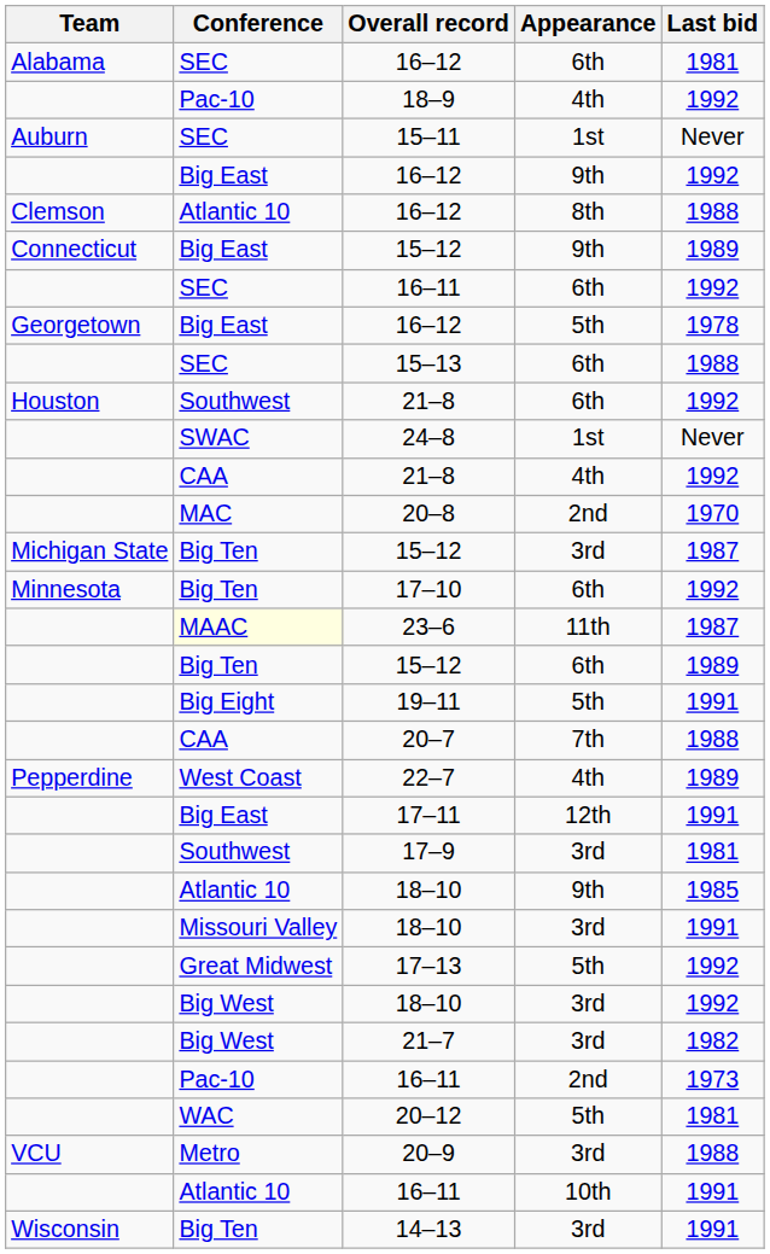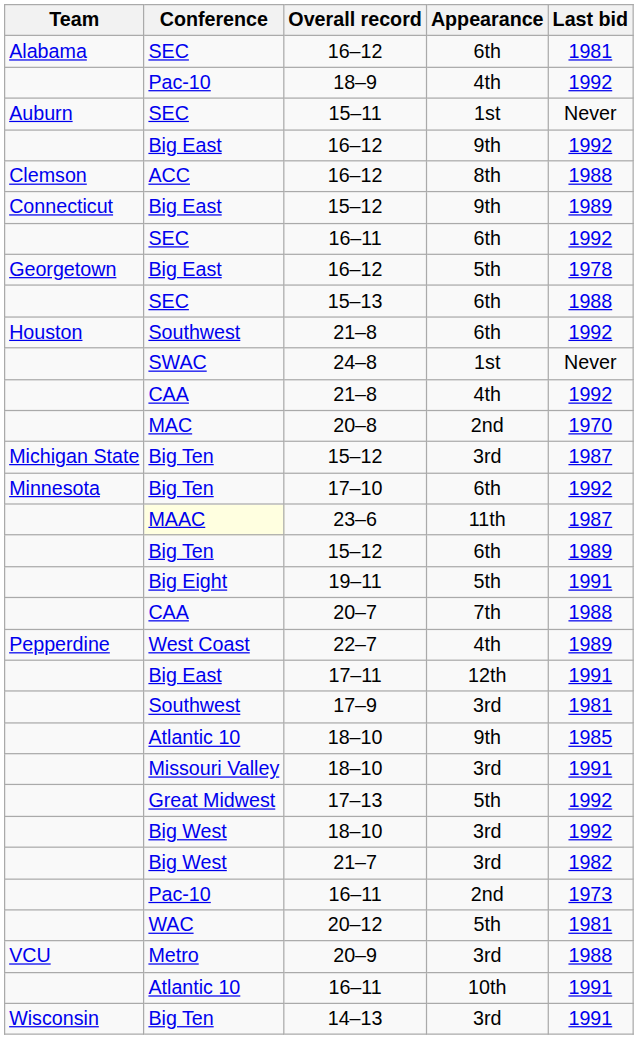16–12 / 8th | Conference: Atlantic 10 -> ACC
